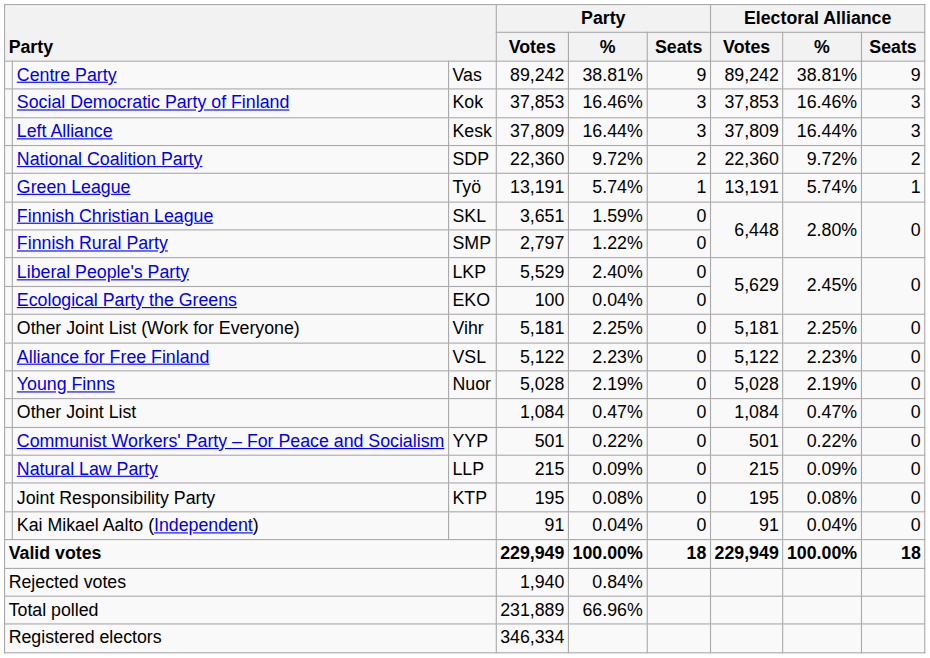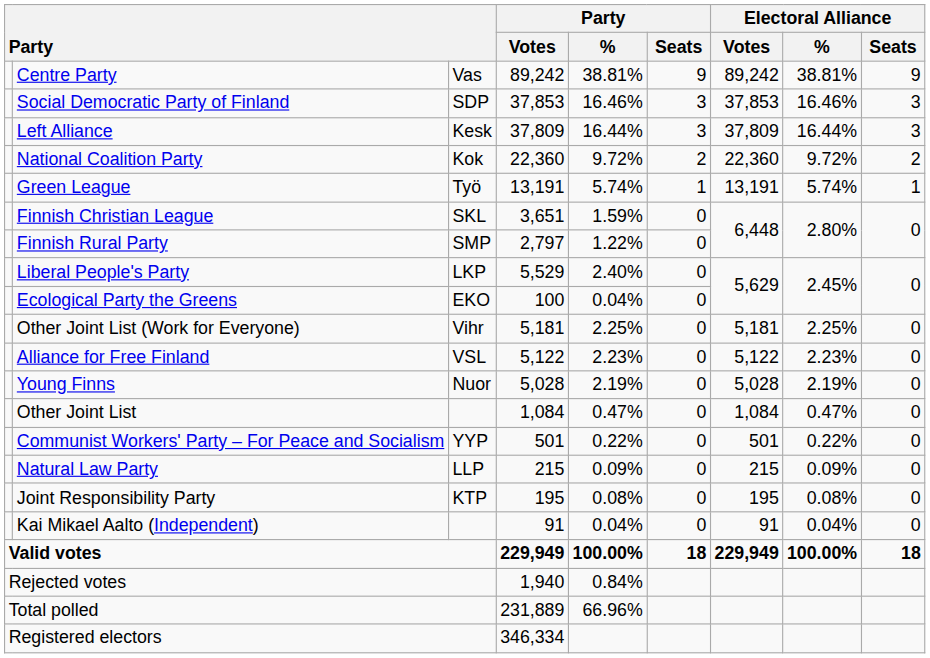Social Democratic Party of Finland | column 3: Kok -> SDP
National Coalition Party | column 3: SDP -> Kok
